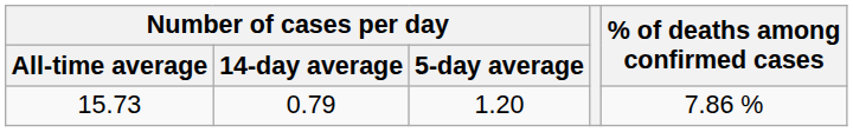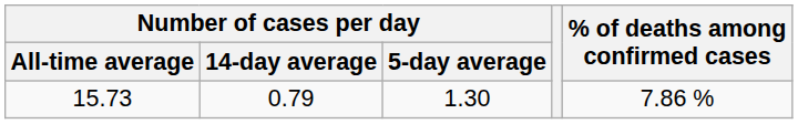15.73 | Number of cases per day / 5-day average: 1.20 -> 1.30
